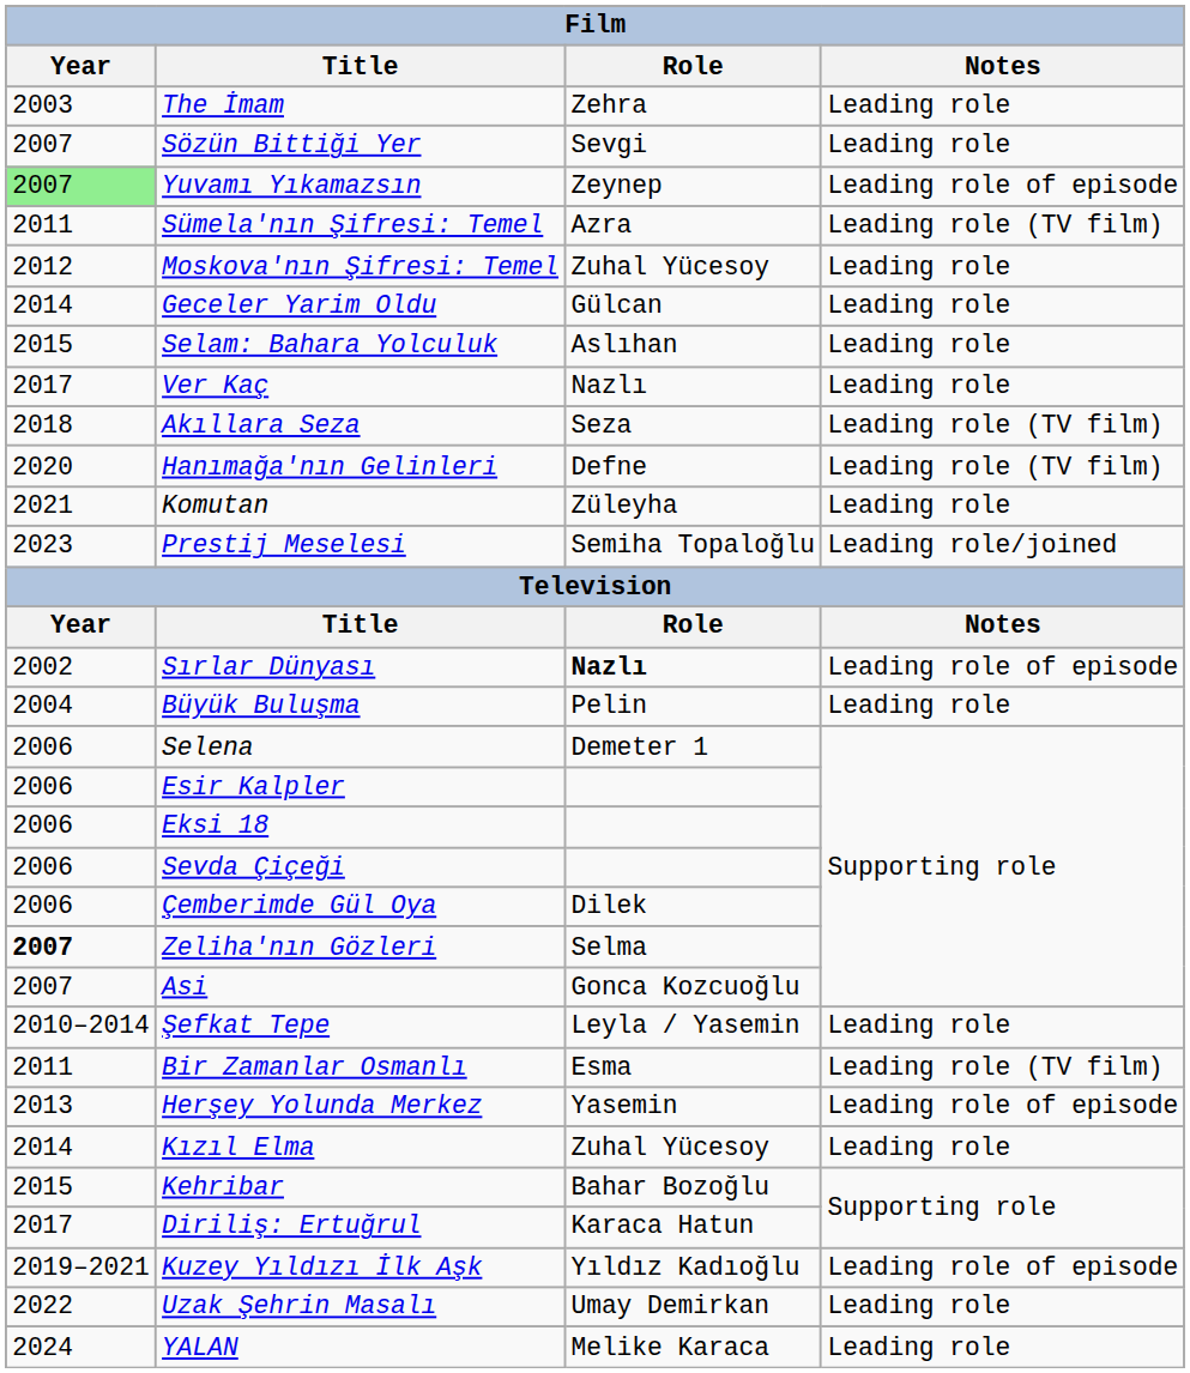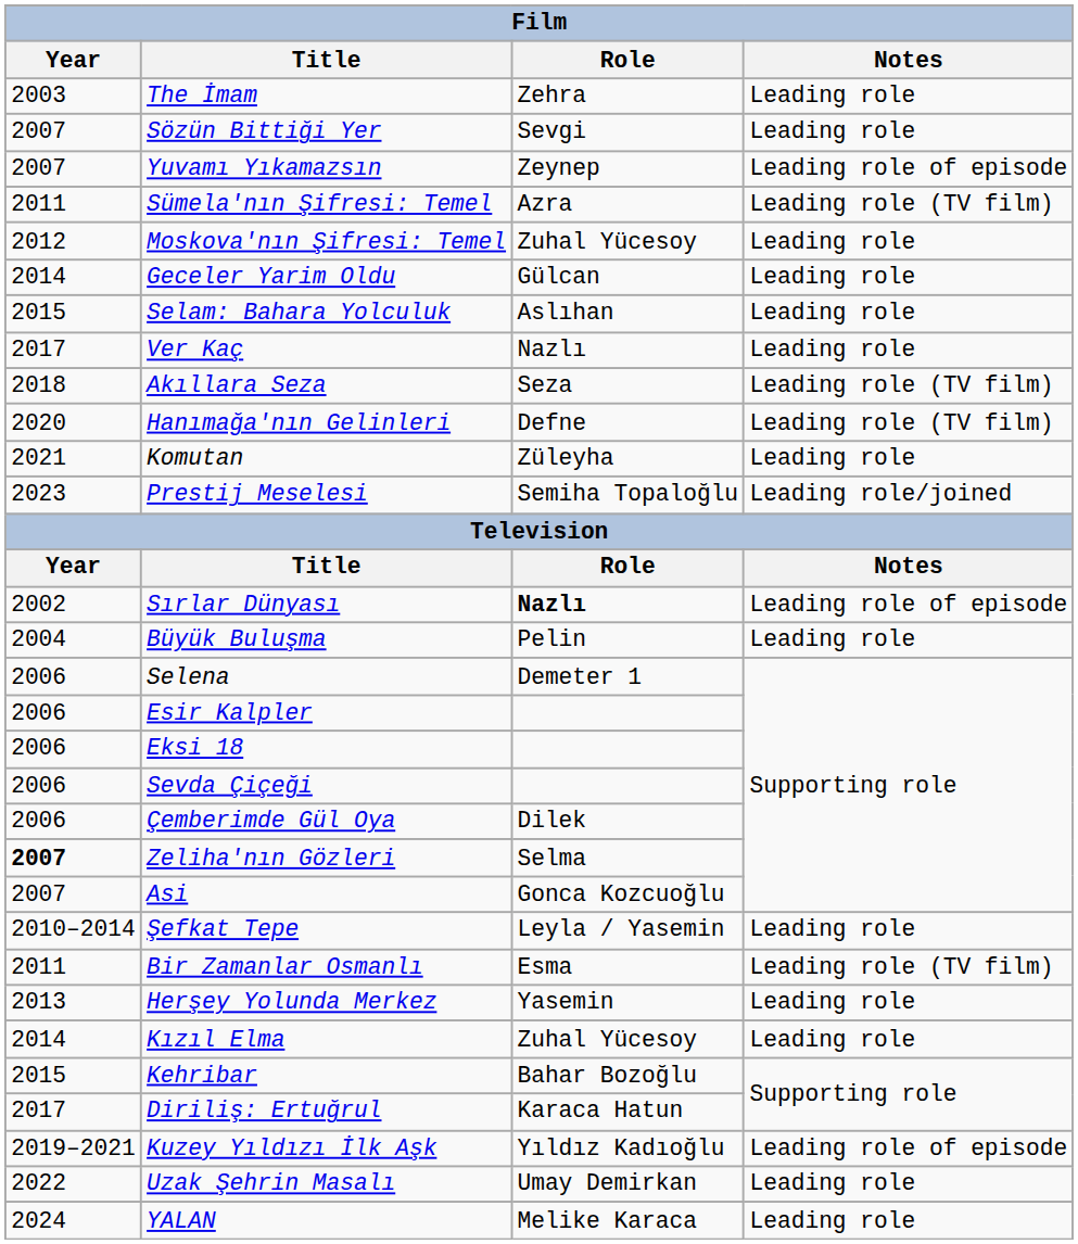Yuvamı Yıkamazsın | Year: lightgreen background -> no background
Herşey Yolunda Merkez | Notes: Leading role of episode -> Leading role
